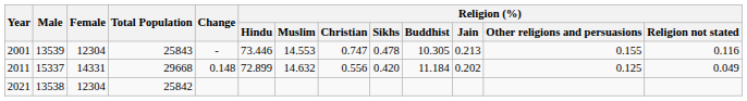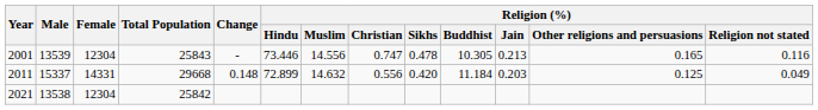2001 | Religion (%) / Muslim: 14.553 -> 14.556
2001 | Religion (%) / Other religions and persuasions: 0.155 -> 0.165
2011 | Religion (%) / Jain: 0.202 -> 0.203
